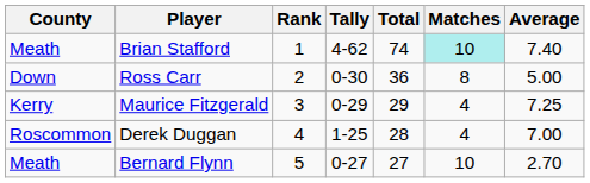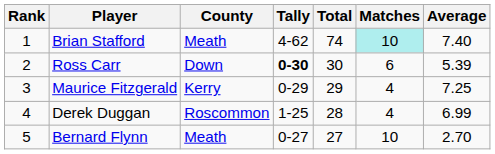columns swapped: Rank <-> County
Ross Carr | Tally: normal -> bold
Ross Carr | Total: 36 -> 30
Ross Carr | Matches: 8 -> 6
Ross Carr | Average: 5.00 -> 5.39
Derek Duggan | Average: 7.00 -> 6.99
